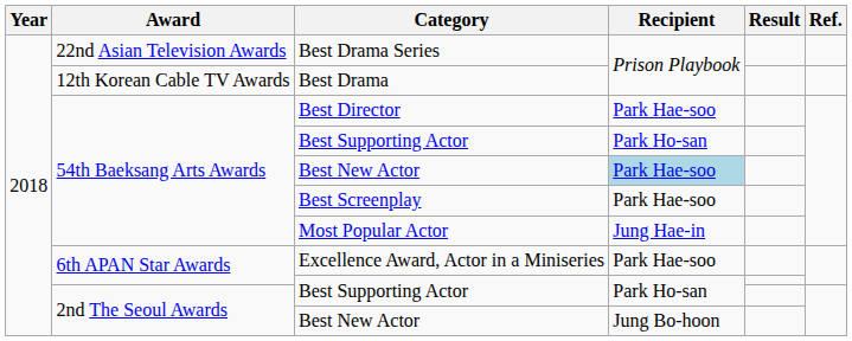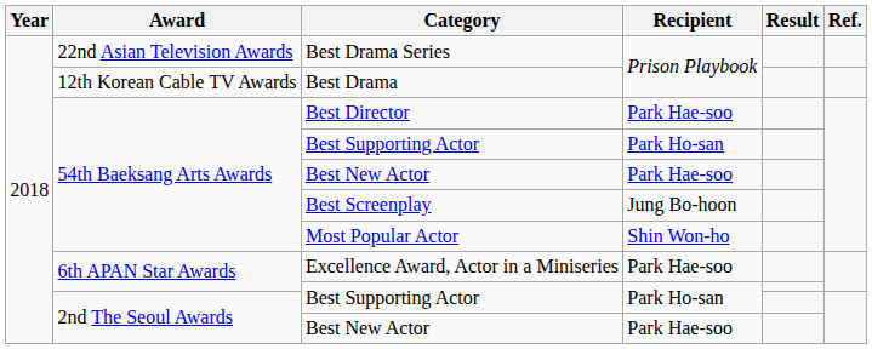54th Baeksang Arts Awards / Best New Actor | Recipient: lightblue background -> no background
Best Screenplay | Recipient: Park Hae-soo -> Jung Bo-hoon
Most Popular Actor | Recipient: Jung Hae-in -> Shin Won-ho
2nd The Seoul Awards / Best New Actor | Recipient: Jung Bo-hoon -> Park Hae-soo
